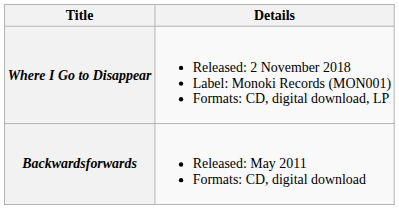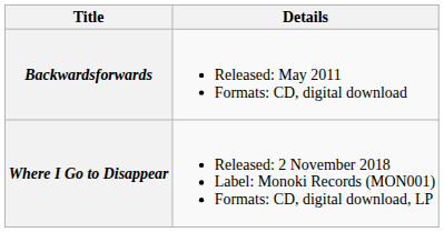rows swapped: Backwardsforwards <-> Where I Go to Disappear
